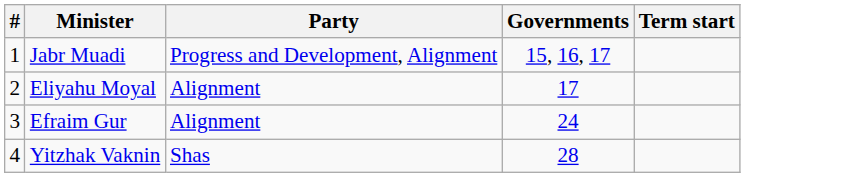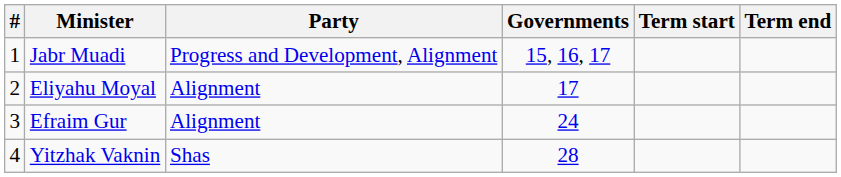+ column: Term end
